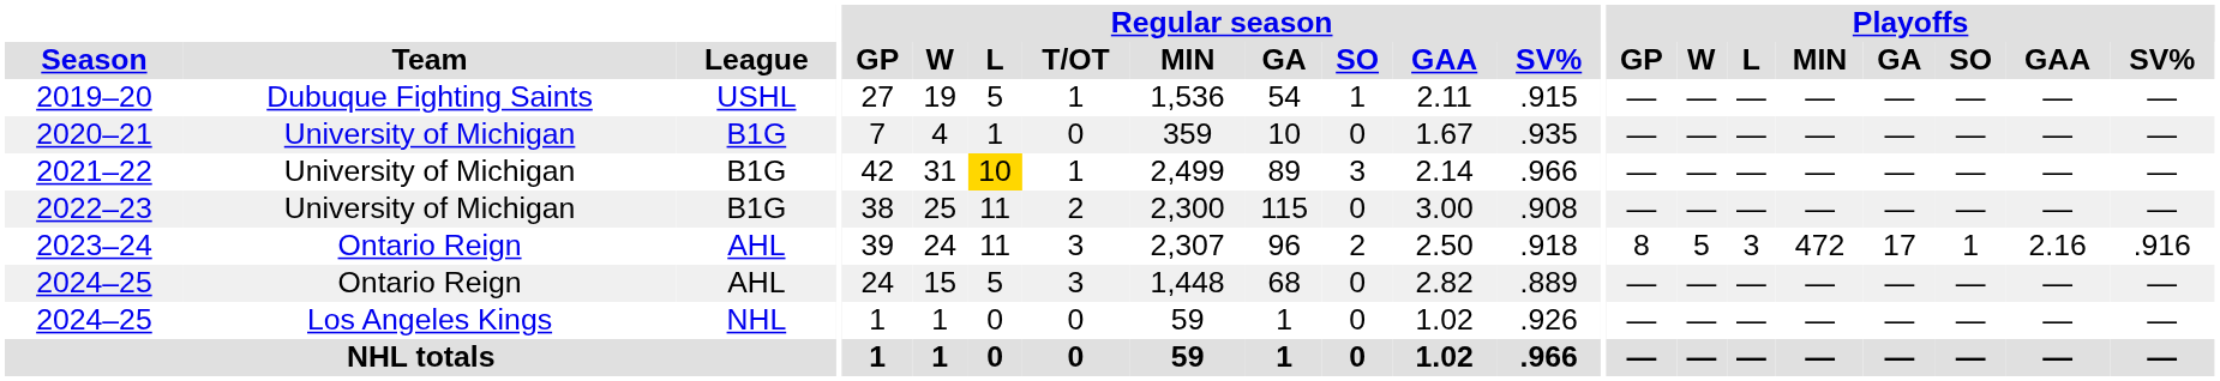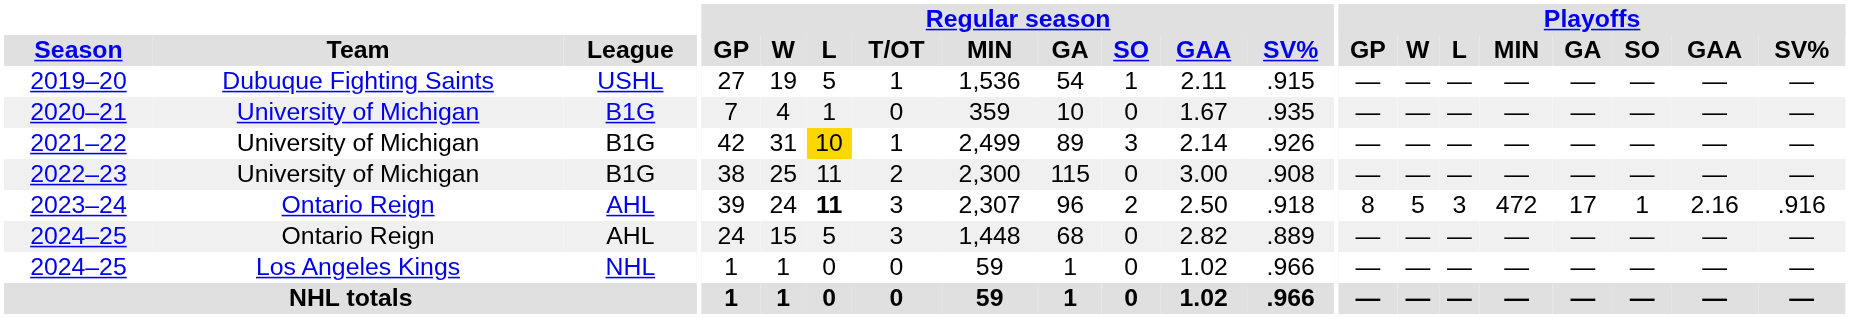2021–22 | Regular season / SV%: .966 -> .926
2023–24 | Regular season / L: normal -> bold
2024–25 / Los Angeles Kings | Regular season / SV%: .926 -> .966
